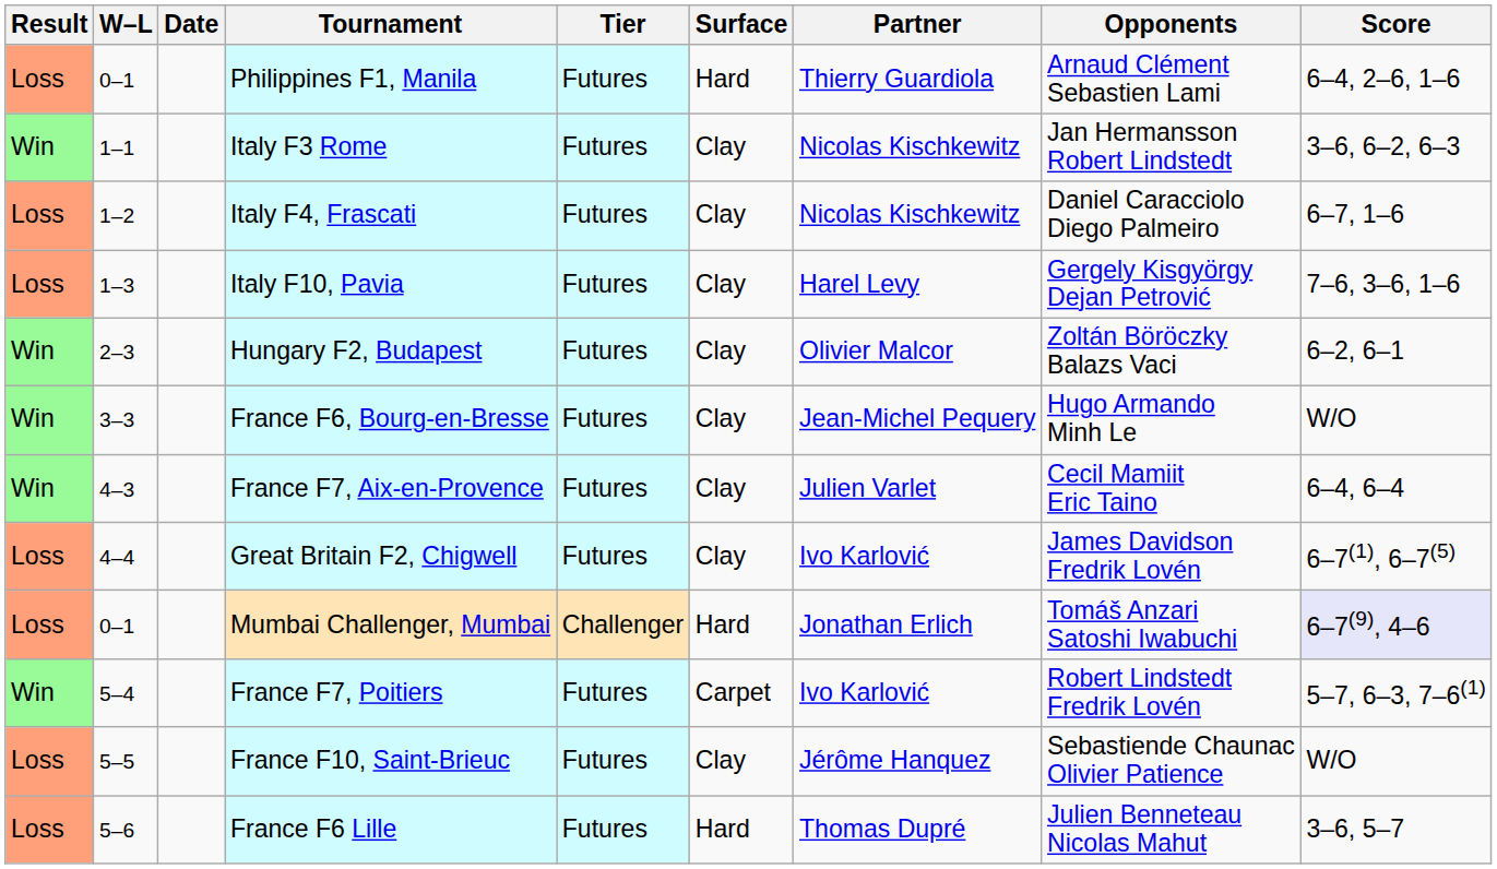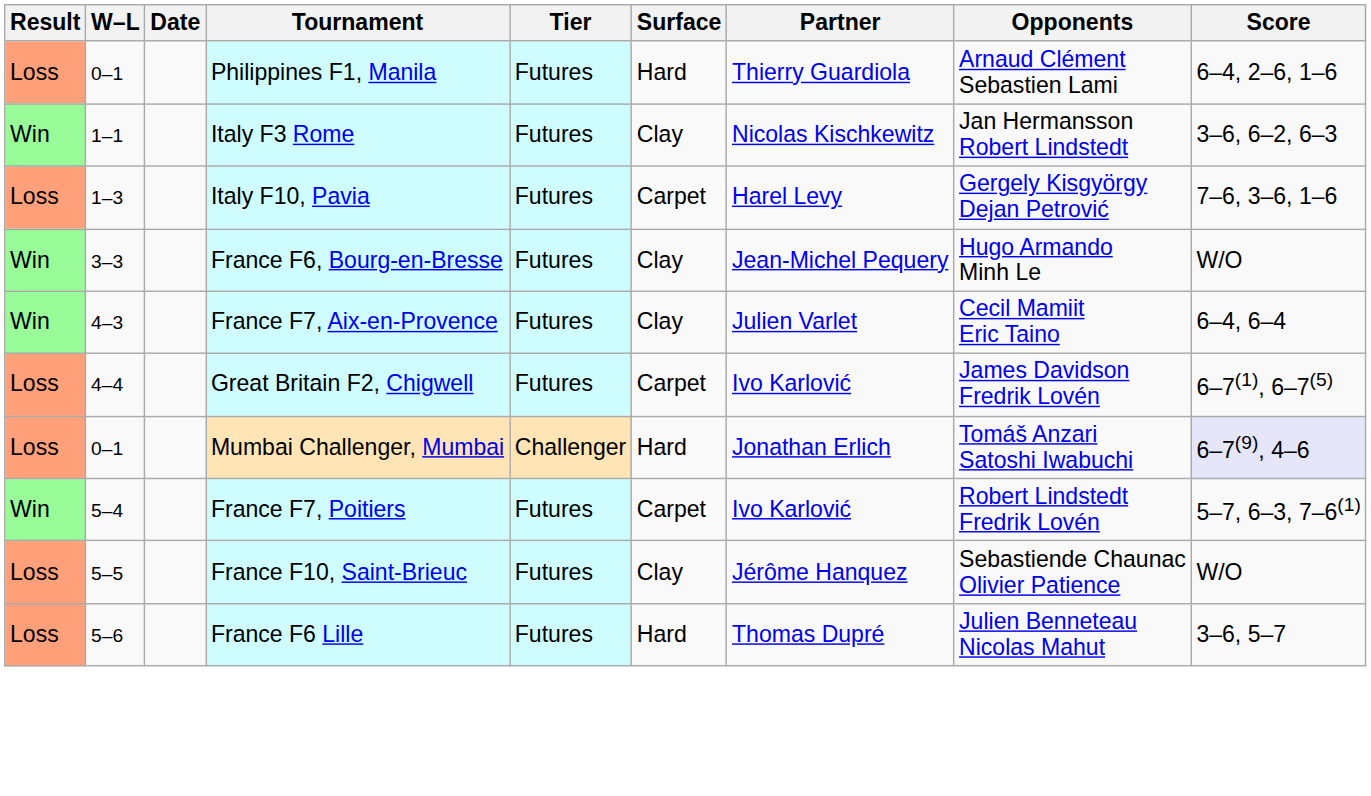- row: Loss | 1–2 | Italy F4, Frascati | Futures | Clay | Nicolas Kischkewitz | Daniel Caracciolo Diego Palmeiro | 6–7, 1–6
Italy F10, Pavia | Surface: Clay -> Carpet
- row: Win | 2–3 | Hungary F2, Budapest | Futures | Clay | Olivier Malcor | Zoltán Böröczky Balazs Vaci | 6–2, 6–1
Great Britain F2, Chigwell | Surface: Clay -> Carpet
